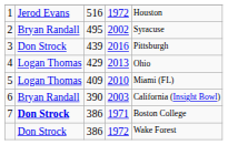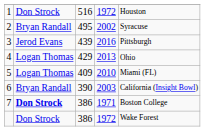1 | column 2: Jerod Evans -> Don Strock
3 | column 2: Don Strock -> Jerod Evans
